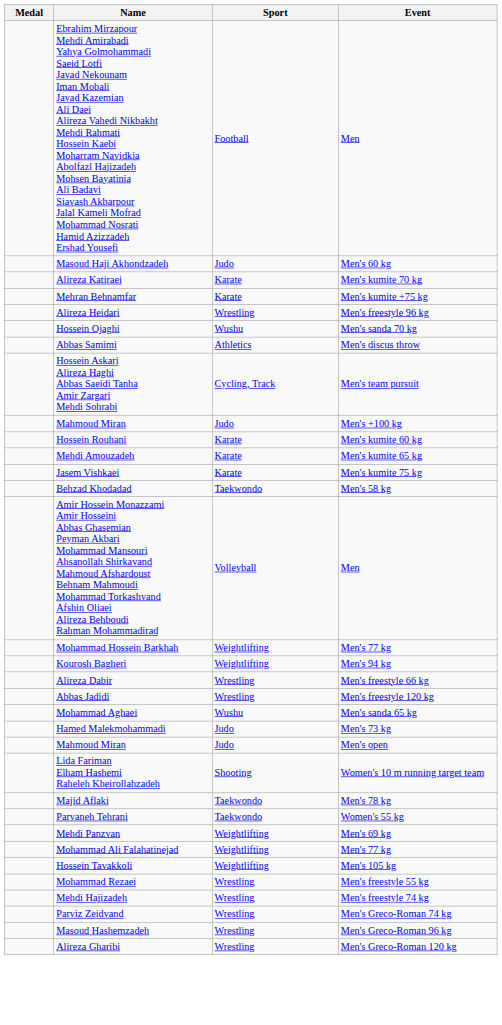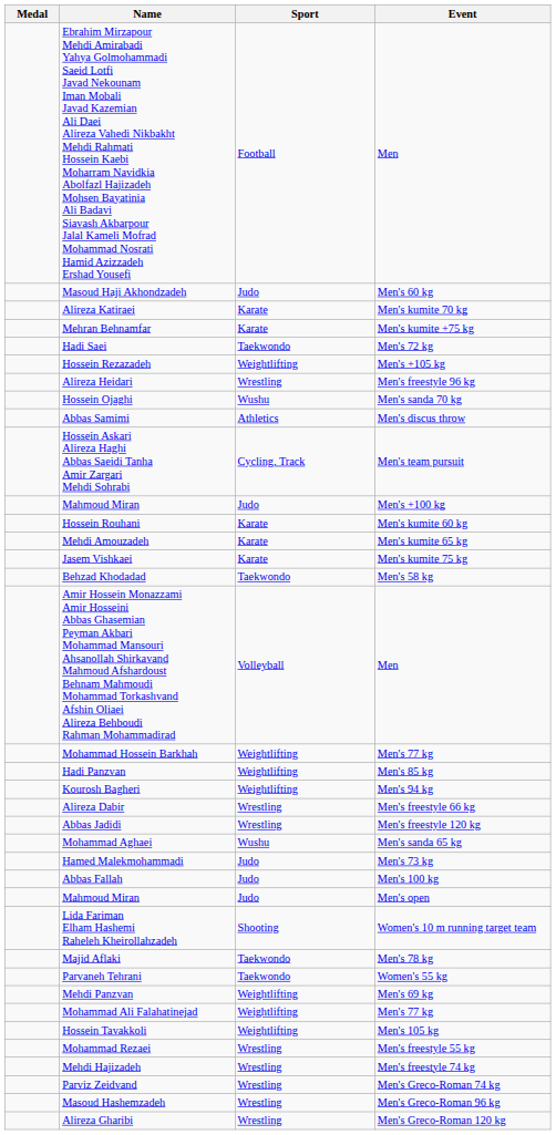+ row: Hadi Saei | Taekwondo | Men's 72 kg
+ row: Hossein Rezazadeh | Weightlifting | Men's +105 kg
+ row: Hadi Panzvan | Weightlifting | Men's 85 kg
+ row: Abbas Fallah | Judo | Men's 100 kg
